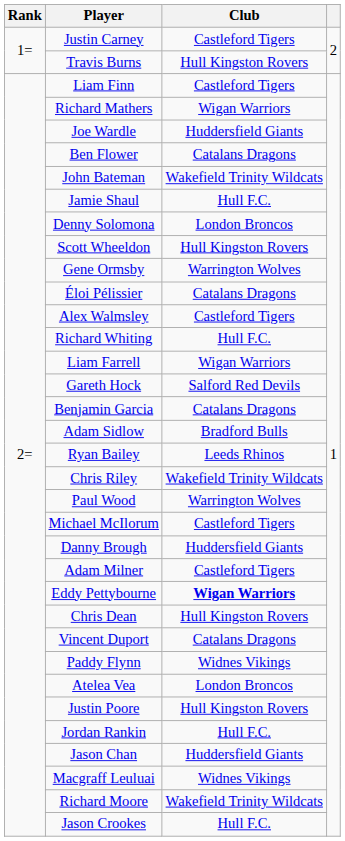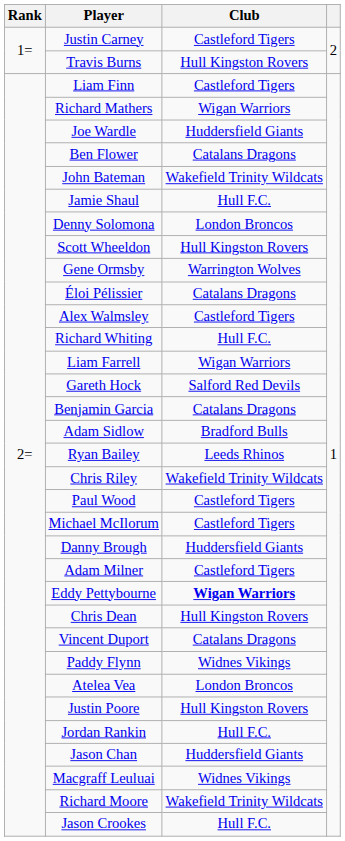Paul Wood | Club: Warrington Wolves -> Castleford Tigers
